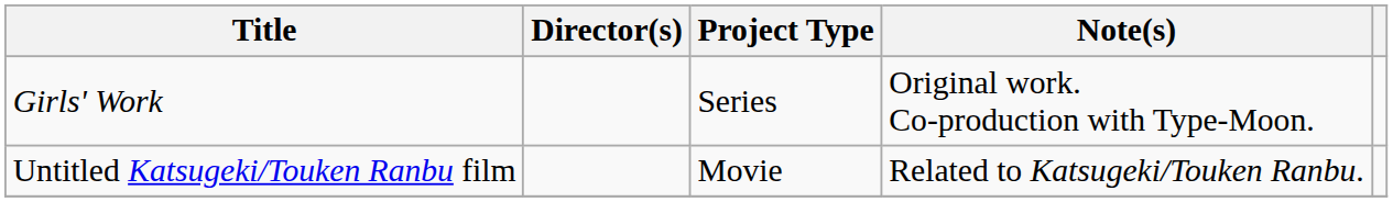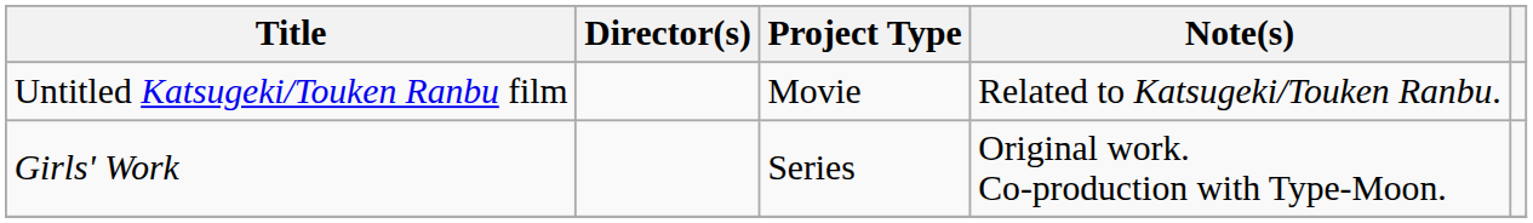rows swapped: Girls' Work <-> Untitled Katsugeki/Touken Ranbu film
